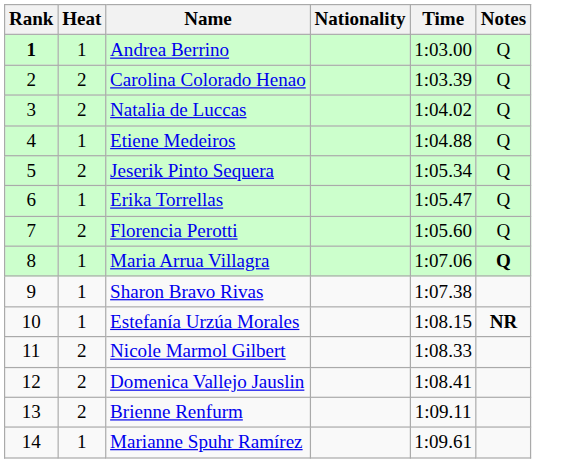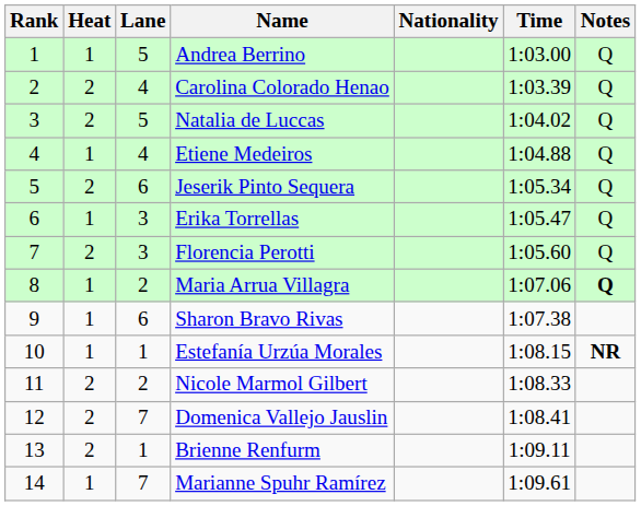+ column: Lane | 5 | 4 | 5 | 4 | 6 | 3 | 3 | 2 | 6 | 1 | 2 | 7 | 1 | 7
Andrea Berrino | Rank: bold -> normal
